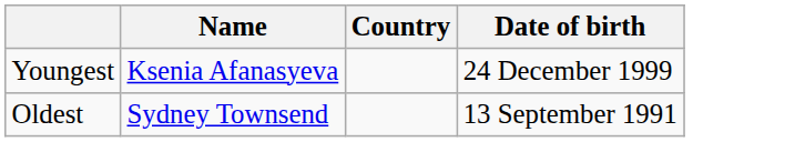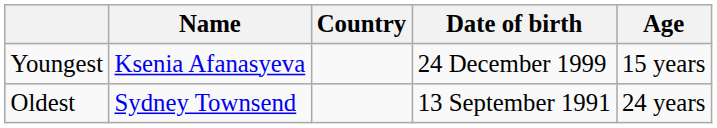+ column: Age | 15 years | 24 years
